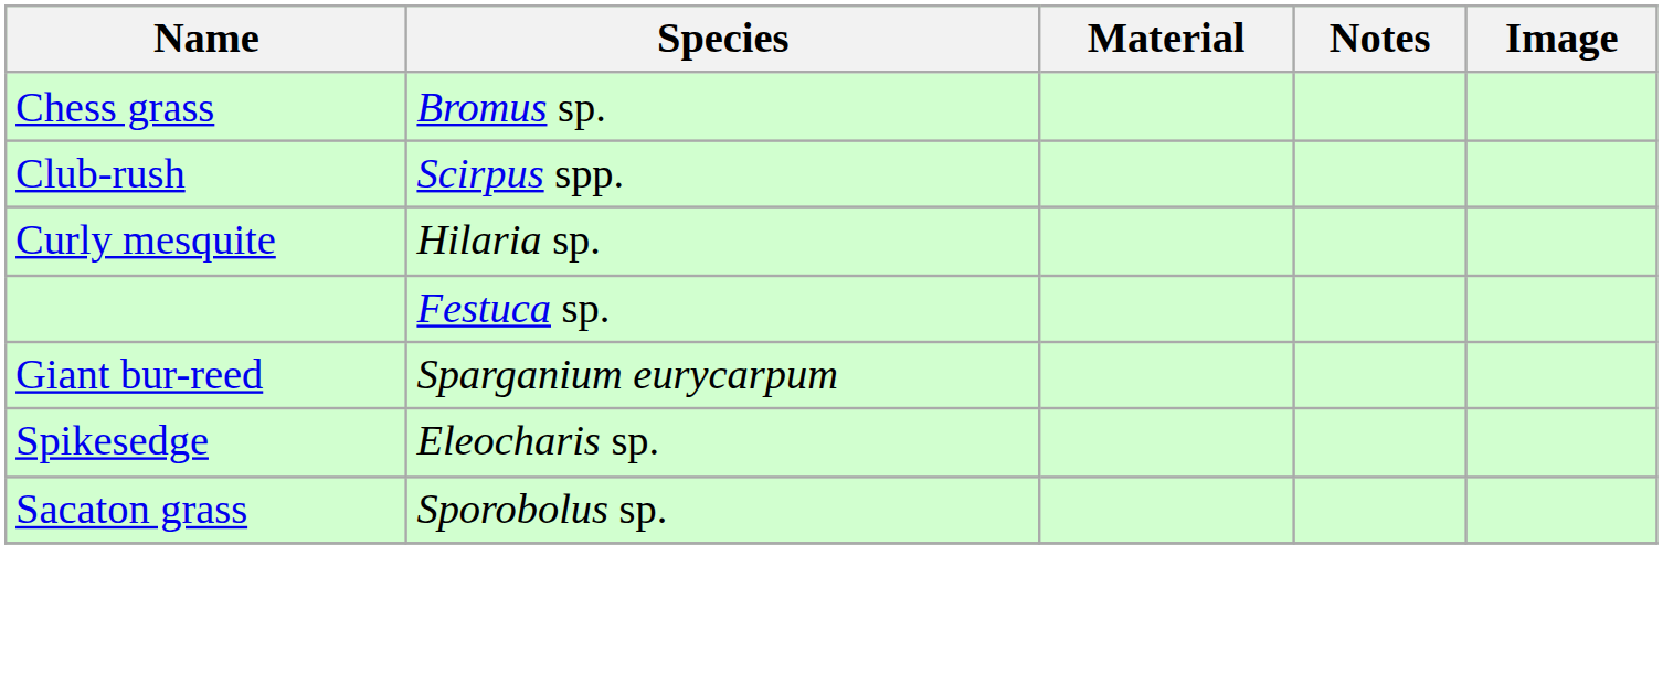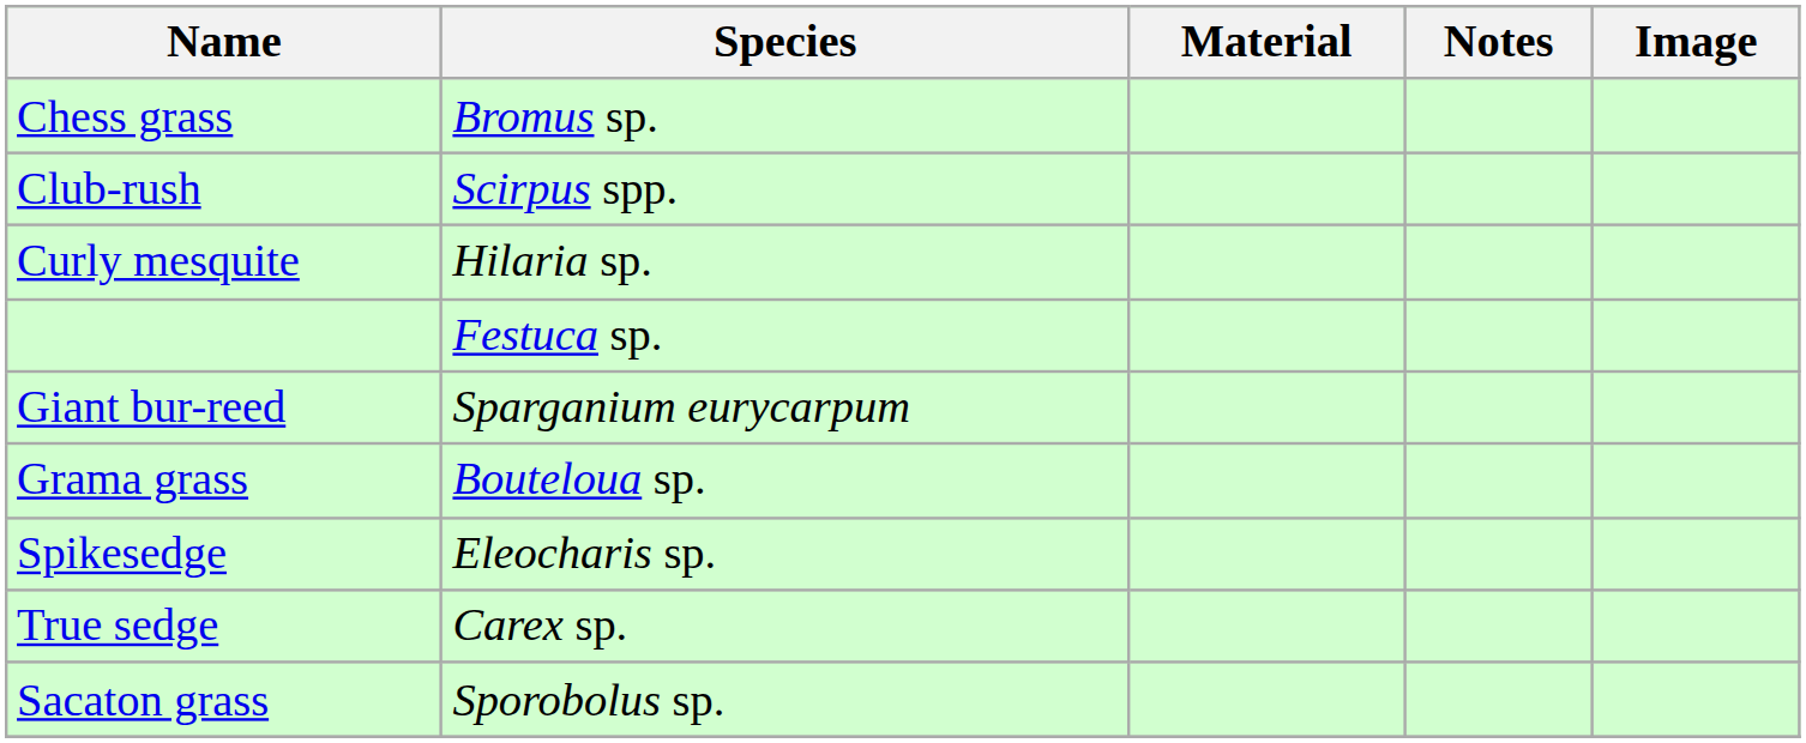+ row: Grama grass | Bouteloua sp.
+ row: True sedge | Carex sp.
